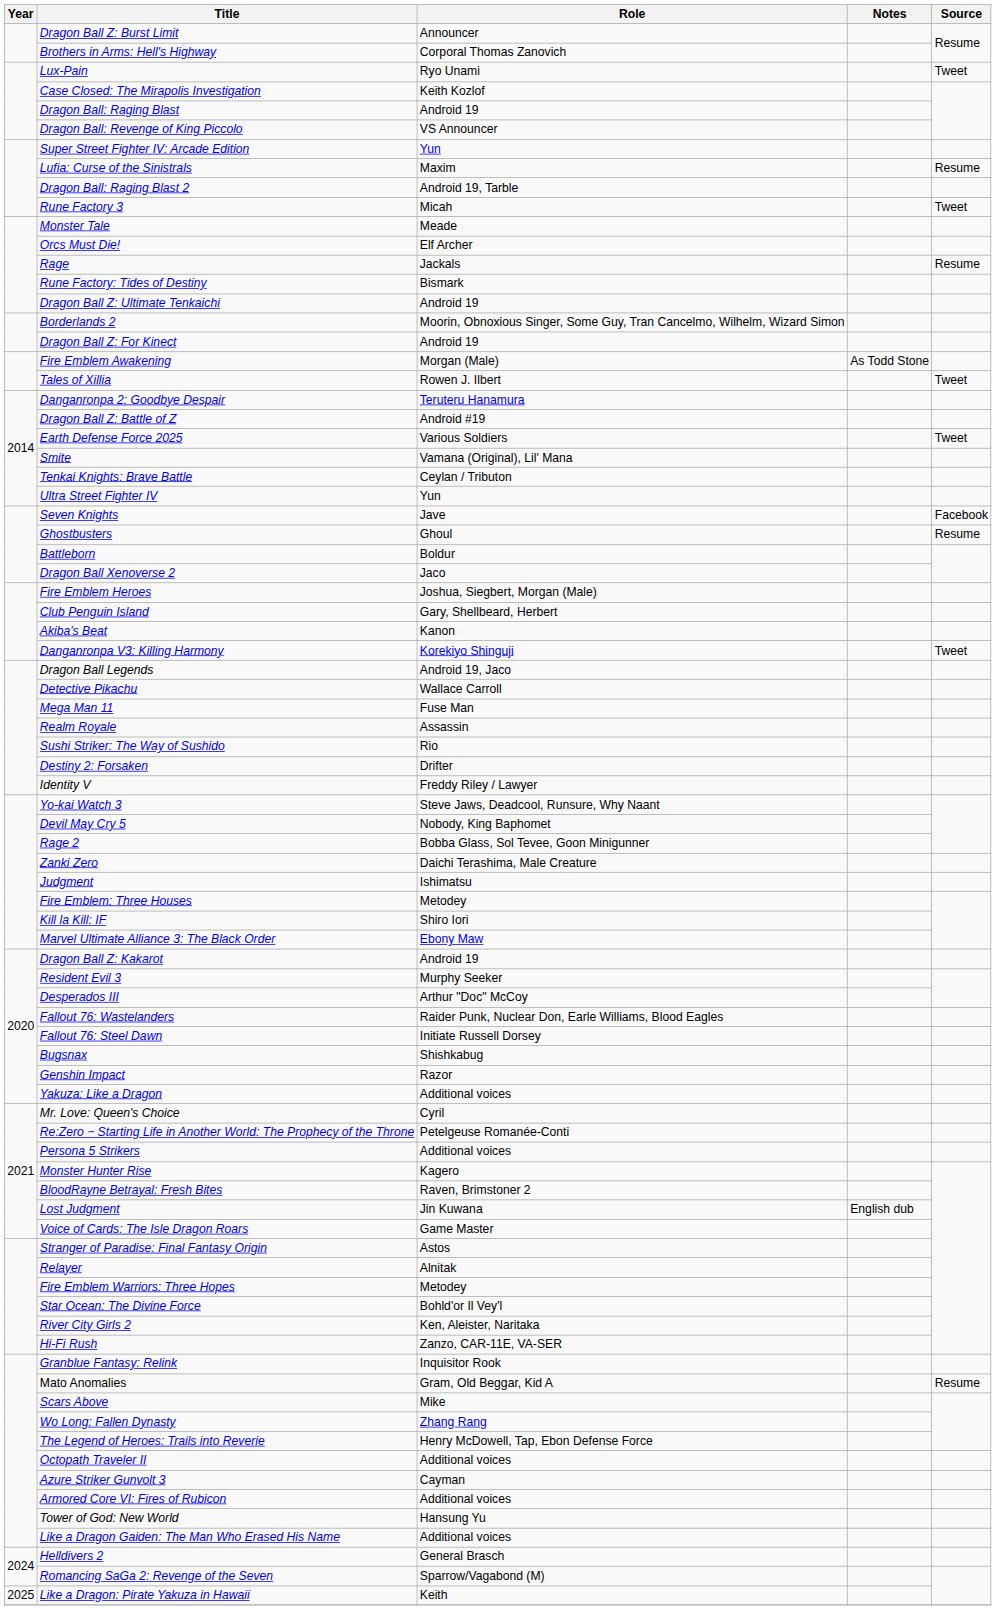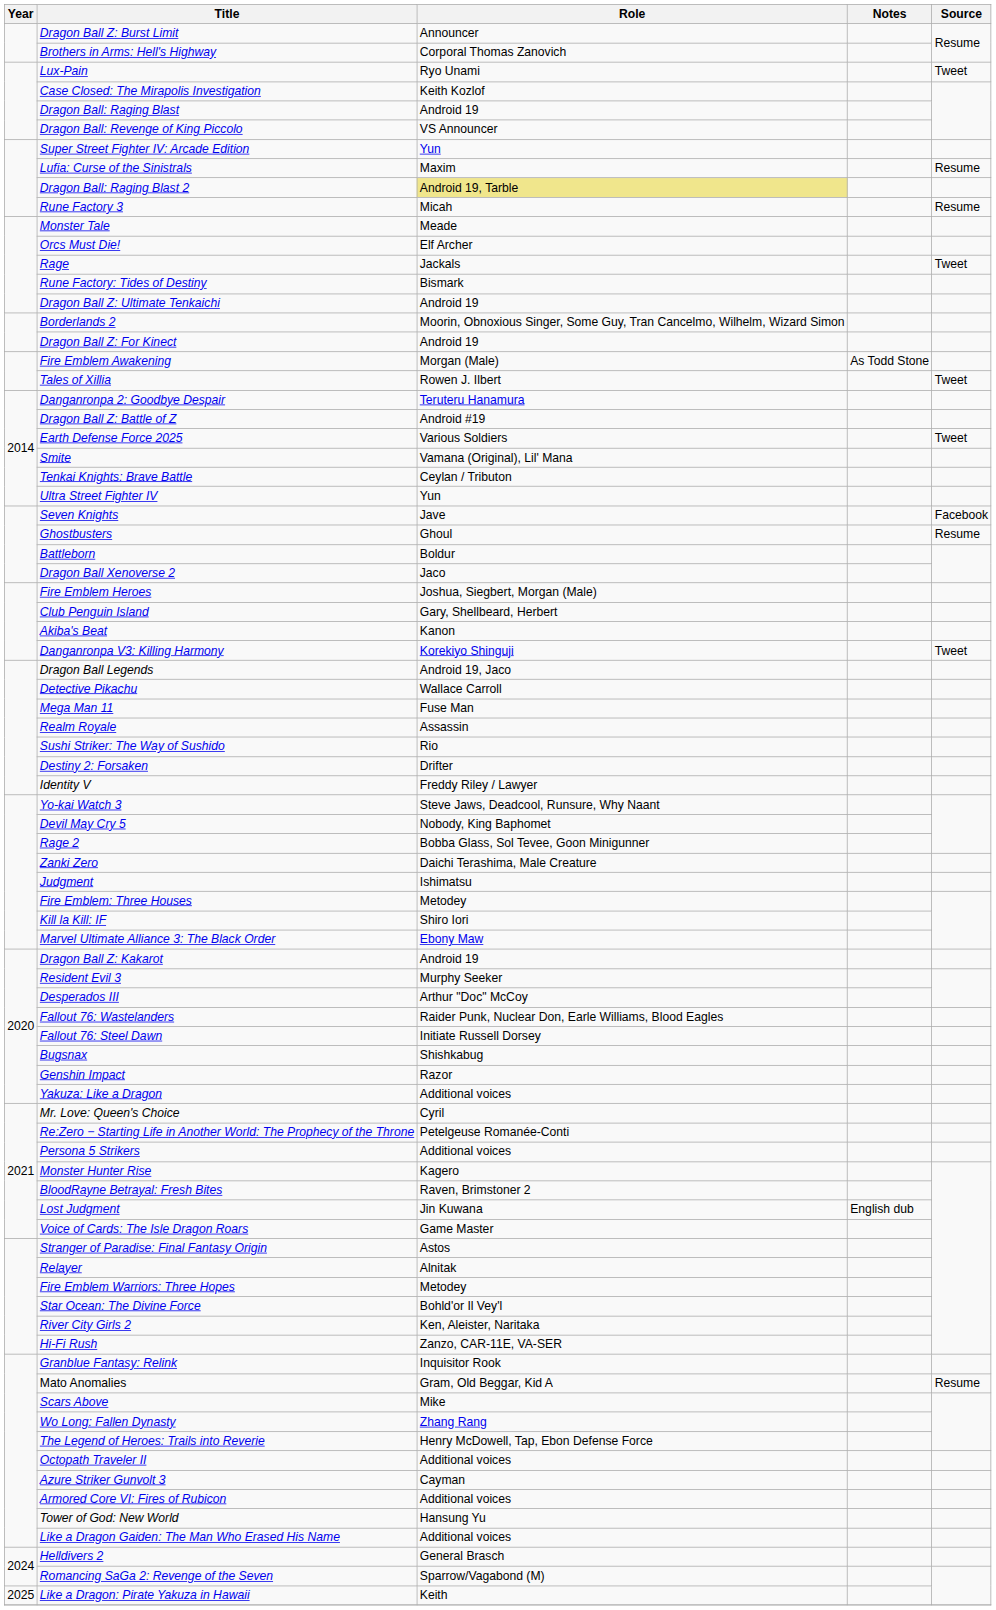Dragon Ball: Raging Blast 2 | Role: no background -> khaki background
Rune Factory 3 | Source: Tweet -> Resume
Rage | Source: Resume -> Tweet
